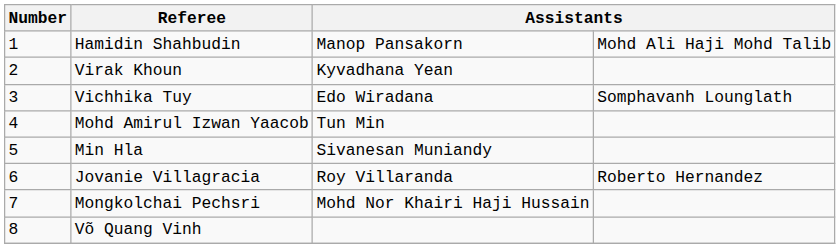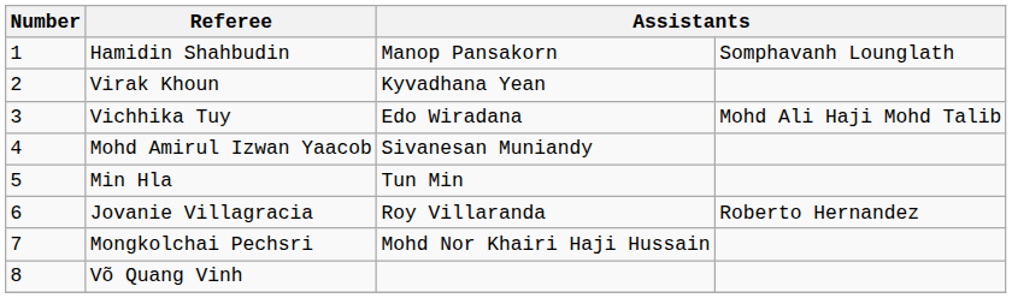Hamidin Shahbudin | column 4: Mohd Ali Haji Mohd Talib -> Somphavanh Lounglath
Vichhika Tuy | column 4: Somphavanh Lounglath -> Mohd Ali Haji Mohd Talib
Mohd Amirul Izwan Yaacob | column 3: Tun Min -> Sivanesan Muniandy
Min Hla | column 3: Sivanesan Muniandy -> Tun Min
